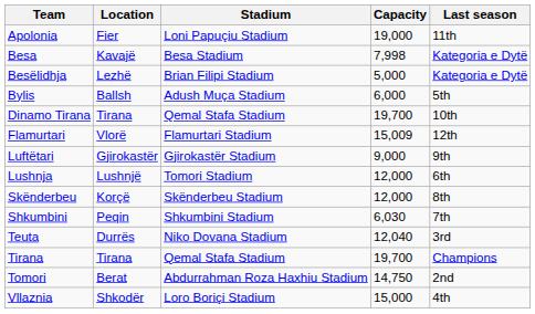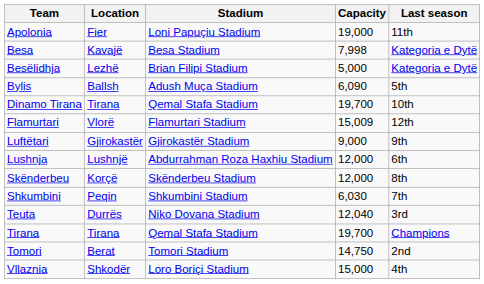Bylis | Capacity: 6,000 -> 6,090
Lushnja | Stadium: Tomori Stadium -> Abdurrahman Roza Haxhiu Stadium
Tomori | Stadium: Abdurrahman Roza Haxhiu Stadium -> Tomori Stadium
